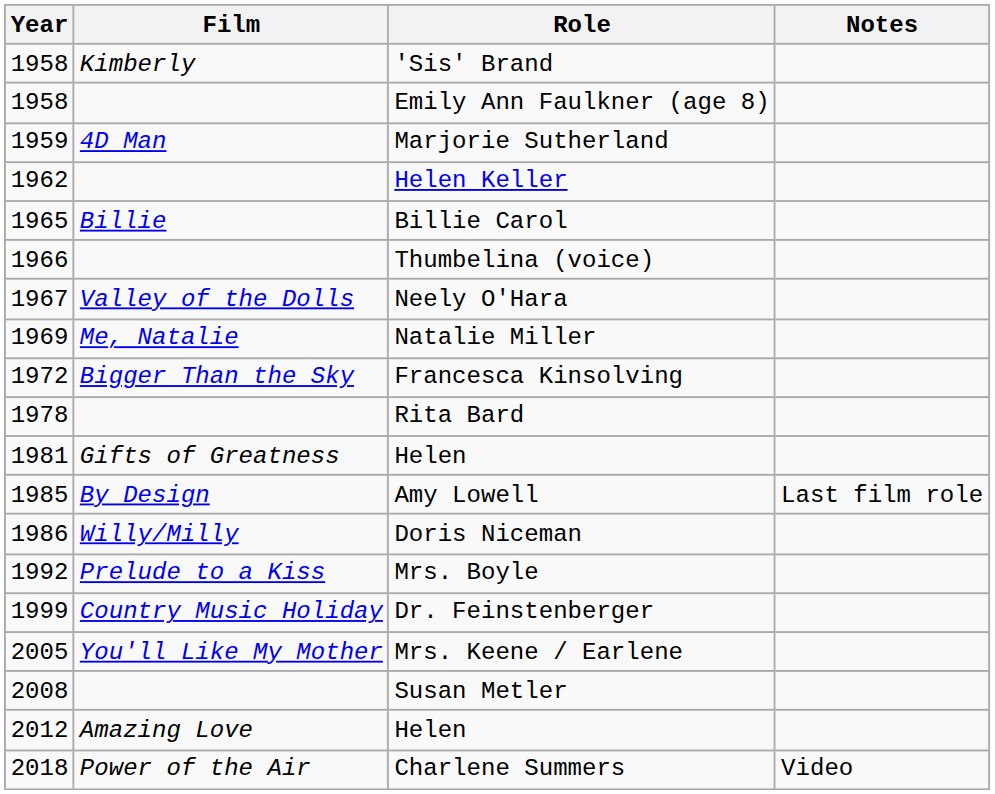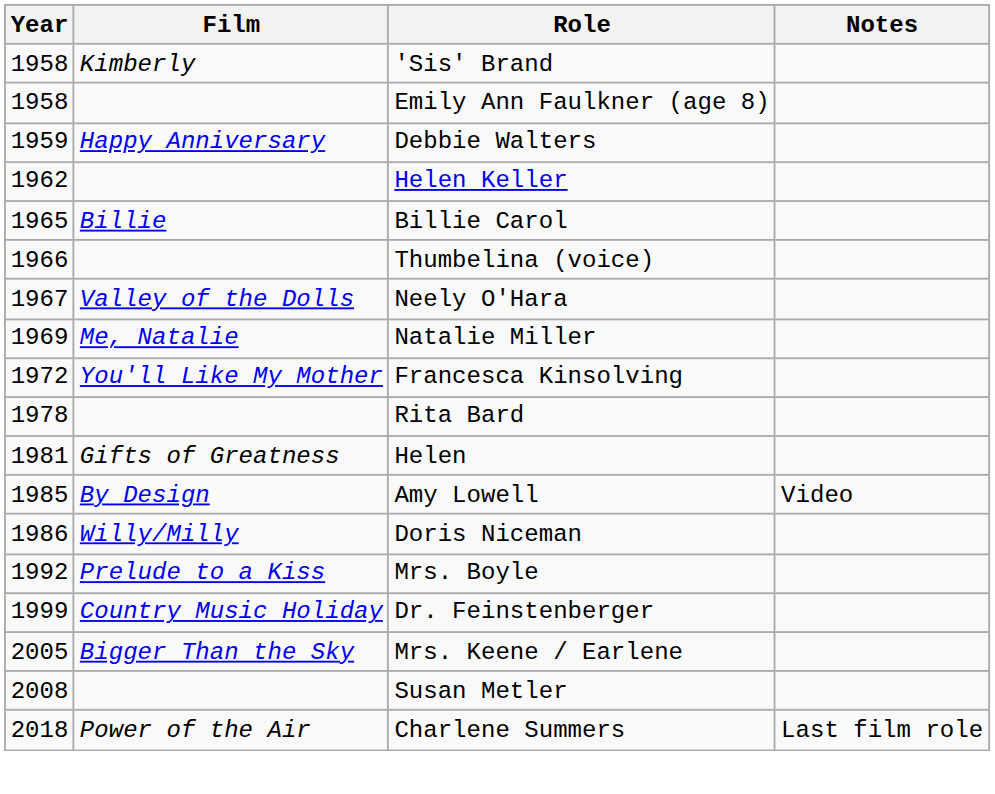- row: 1959 | 4D Man | Marjorie Sutherland
+ row: 1959 | Happy Anniversary | Debbie Walters
Francesca Kinsolving | Film: Bigger Than the Sky -> You'll Like My Mother
Amy Lowell | Notes: Last film role -> Video
Mrs. Keene / Earlene | Film: You'll Like My Mother -> Bigger Than the Sky
- row: 2012 | Amazing Love | Helen
Charlene Summers | Notes: Video -> Last film role
